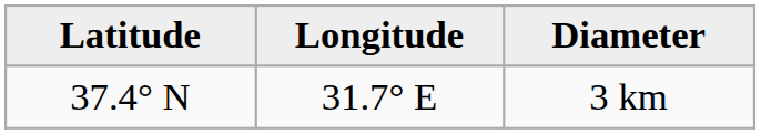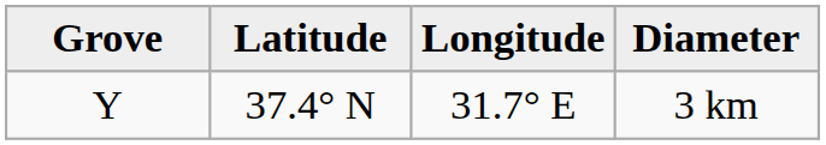+ column: Grove | Y
